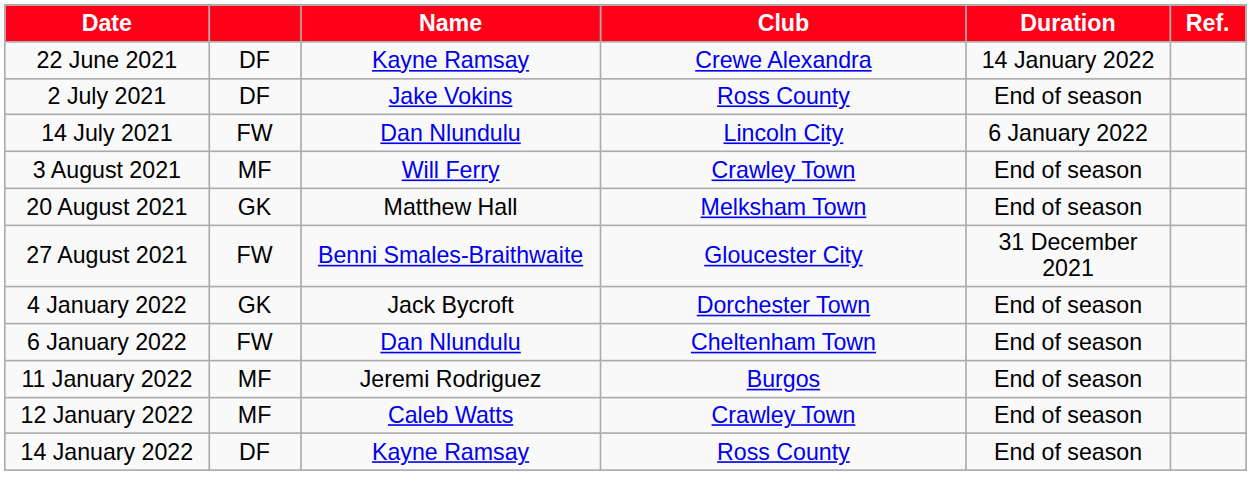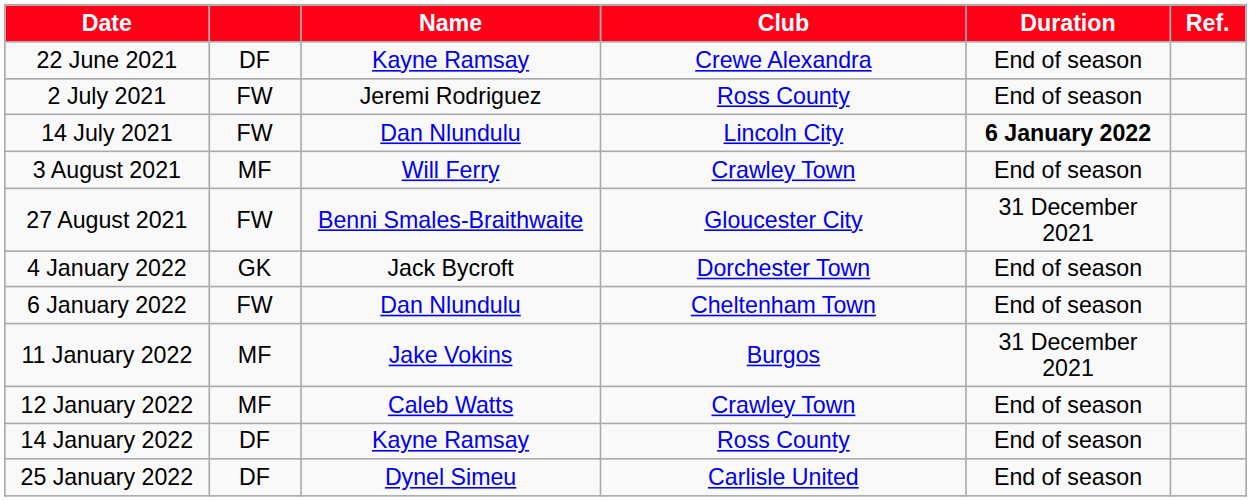22 June 2021 | Duration: 14 January 2022 -> End of season
2 July 2021 | column 2: DF -> FW
2 July 2021 | Name: Jake Vokins -> Jeremi Rodriguez
14 July 2021 | Duration: normal -> bold
- row: 20 August 2021 | GK | Matthew Hall | Melksham Town | End of season
11 January 2022 | Name: Jeremi Rodriguez -> Jake Vokins
11 January 2022 | Duration: End of season -> 31 December 2021
+ row: 25 January 2022 | DF | Dynel Simeu | Carlisle United | End of season
